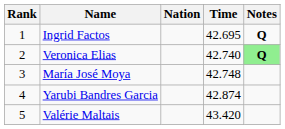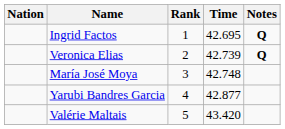columns swapped: Rank <-> Nation
Veronica Elias | Time: 42.740 -> 42.739
Veronica Elias | Notes: lightgreen background -> no background
Yarubi Bandres Garcia | Time: 42.874 -> 42.877
